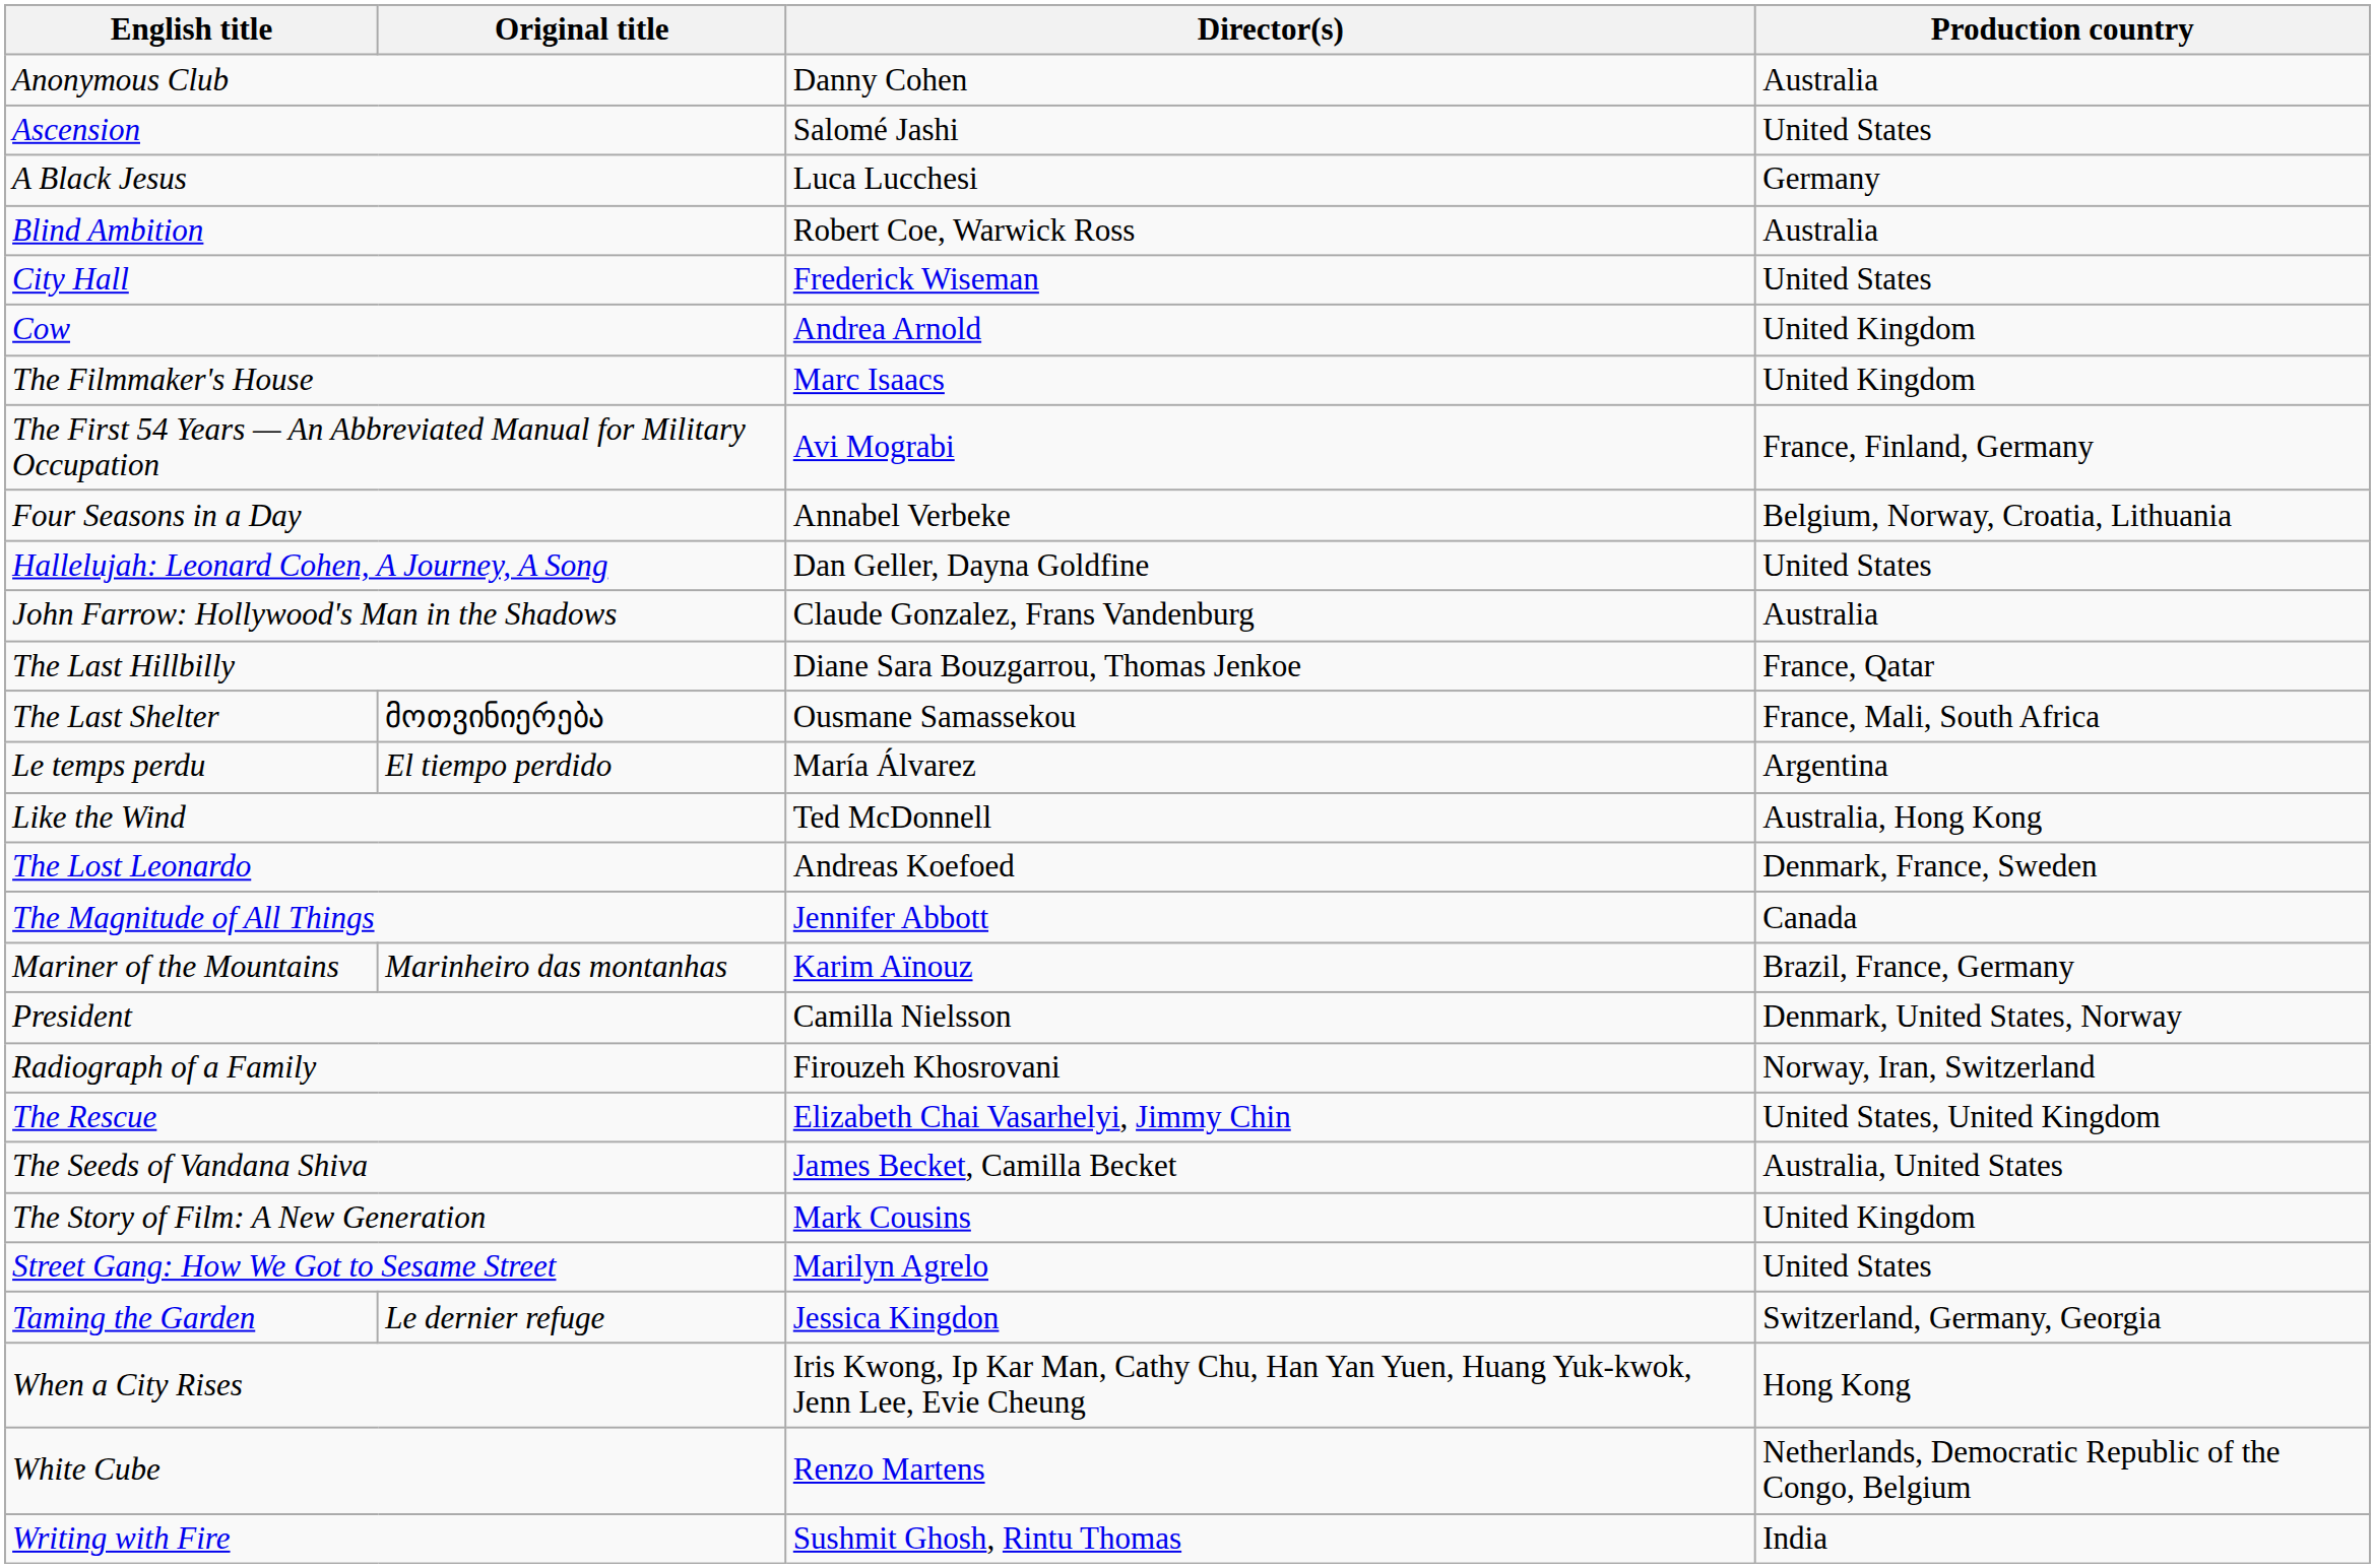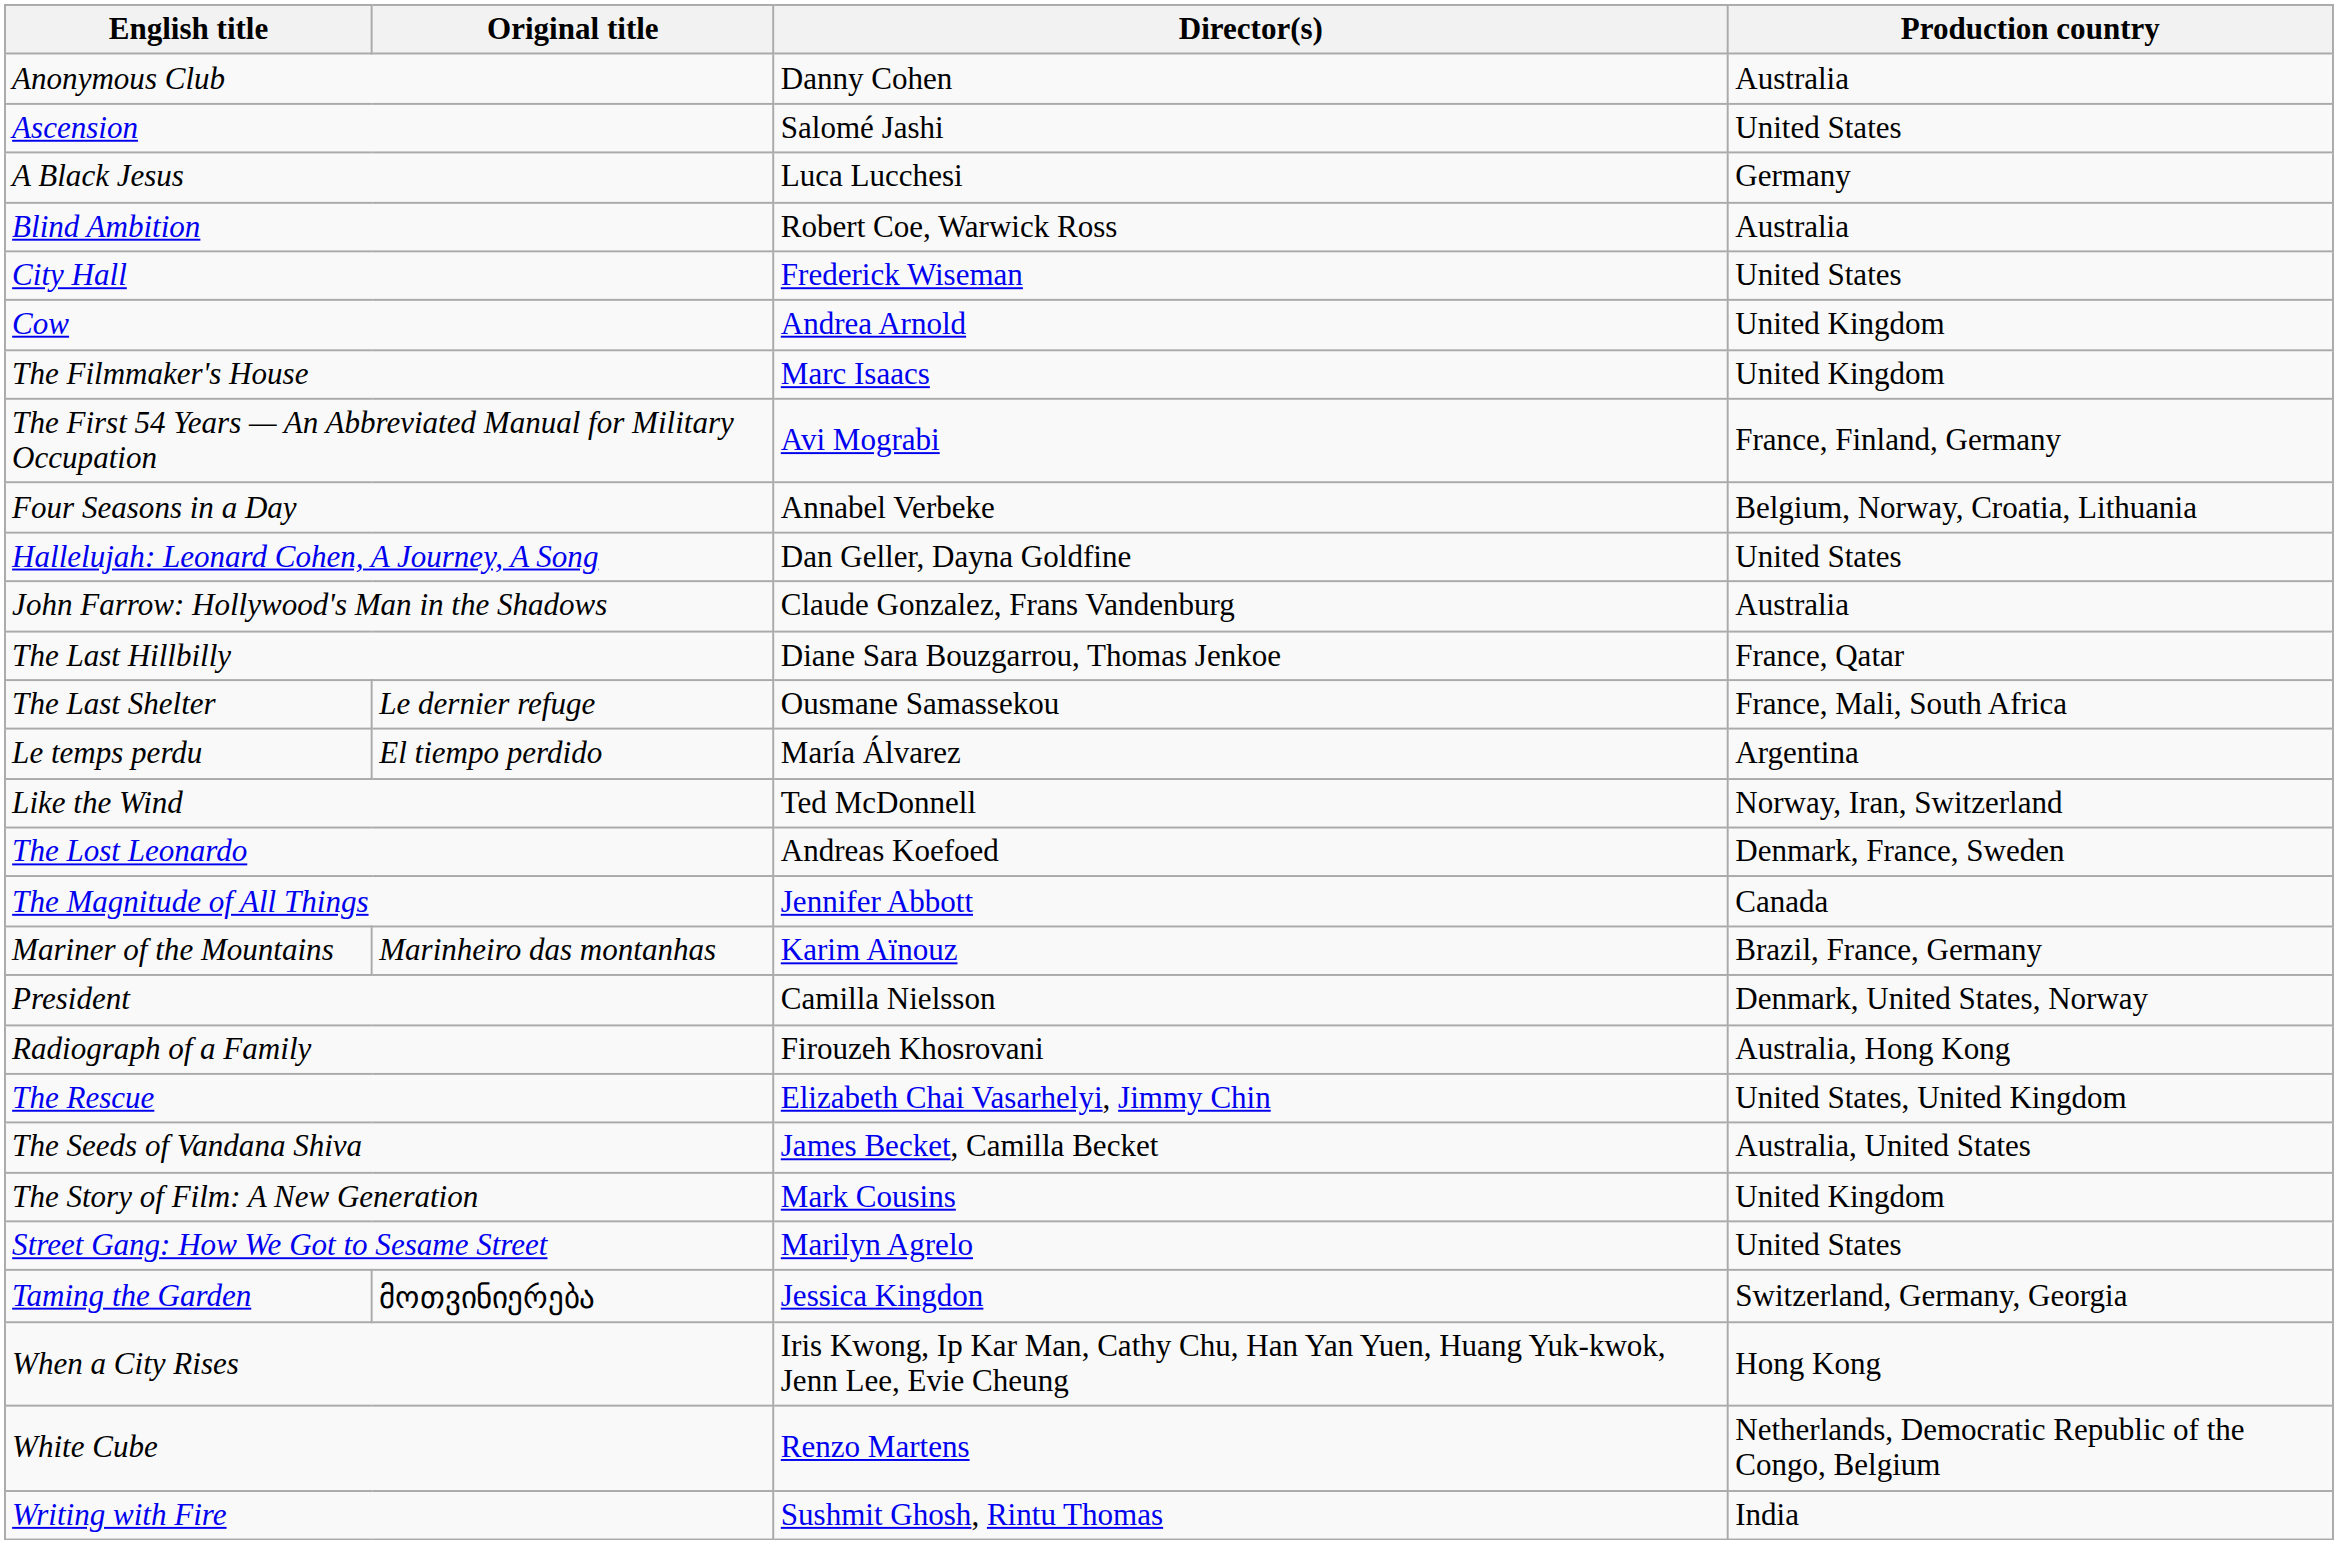The Last Shelter | Original title: მოთვინიერება -> Le dernier refuge
Like the Wind | Production country: Australia, Hong Kong -> Norway, Iran, Switzerland
Radiograph of a Family | Production country: Norway, Iran, Switzerland -> Australia, Hong Kong
Taming the Garden | Original title: Le dernier refuge -> მოთვინიერება
